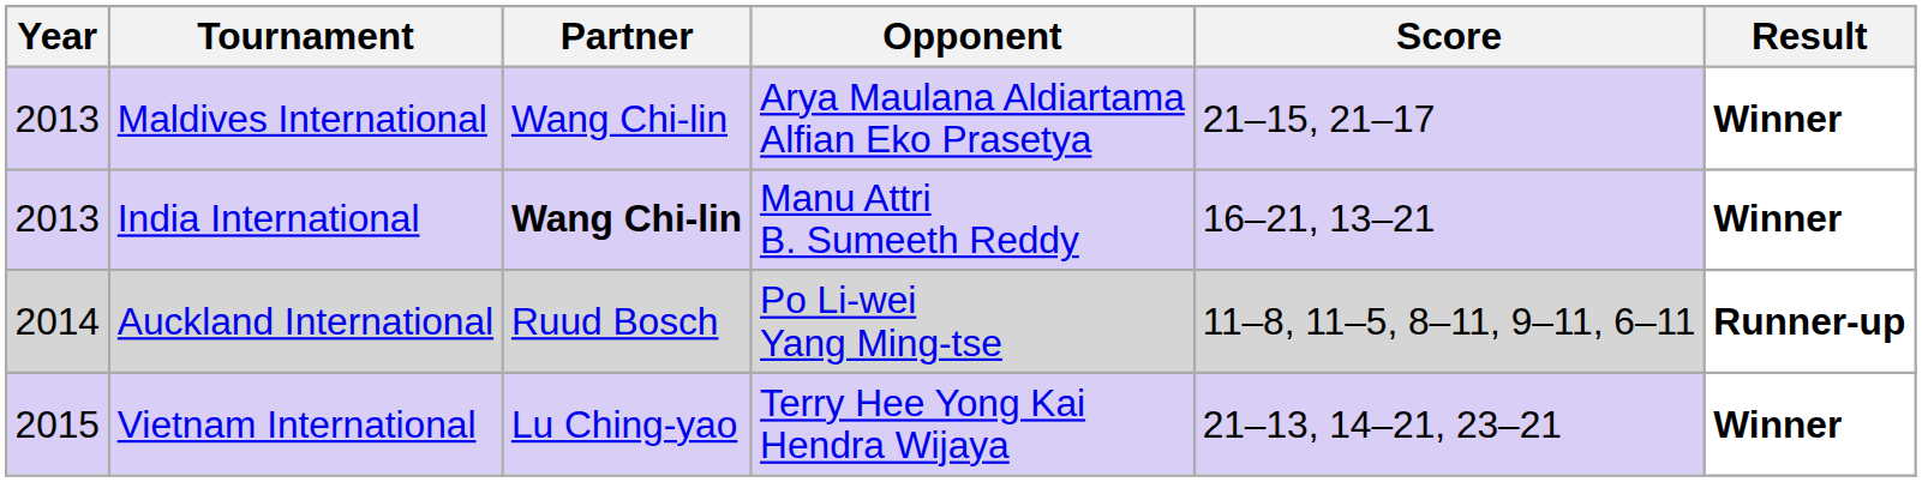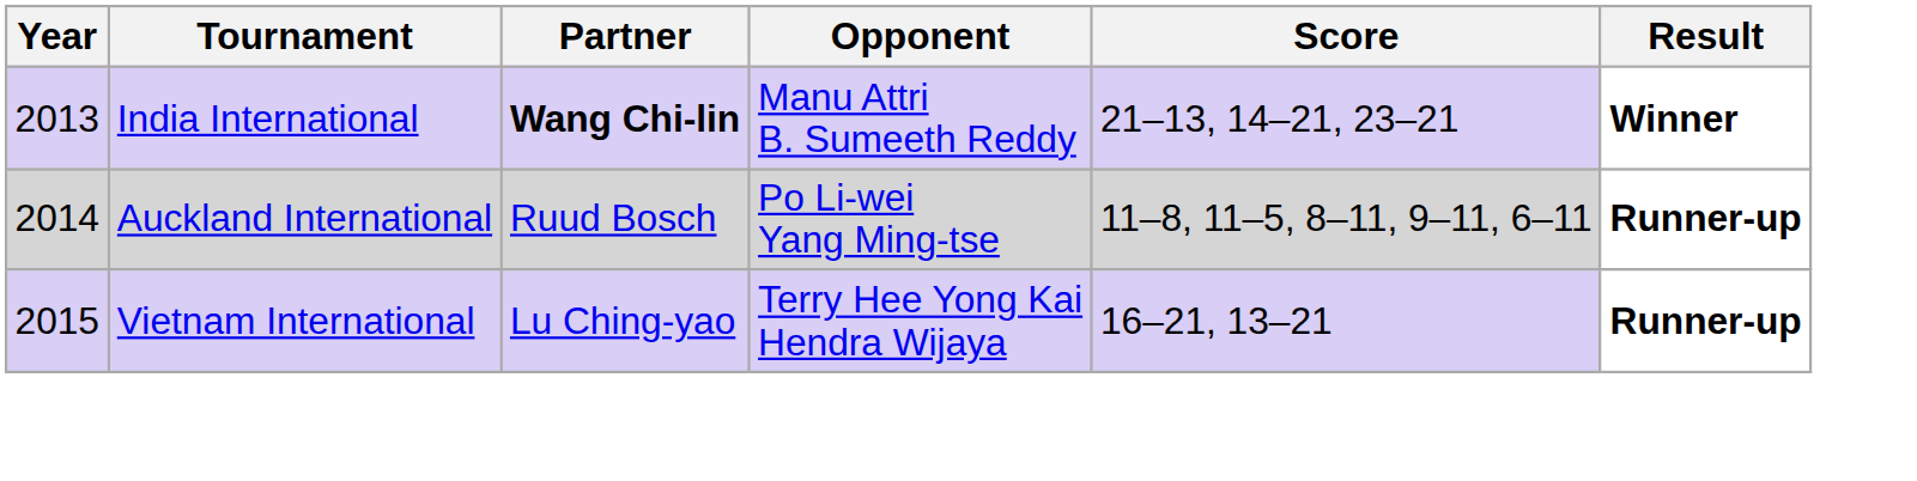- row: 2013 | Maldives International | Wang Chi-lin | Arya Maulana Aldiartama Alfian Eko Prasetya | 21–15, 21–17 | Winner
India International | Score: 16–21, 13–21 -> 21–13, 14–21, 23–21
Vietnam International | Score: 21–13, 14–21, 23–21 -> 16–21, 13–21
Vietnam International | Result: Winner -> Runner-up
